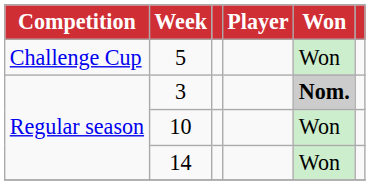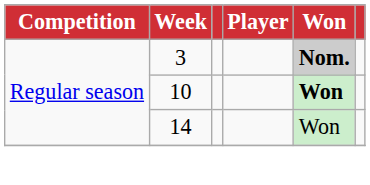- row: Challenge Cup | 5 | Won
10 | Won: normal -> bold
